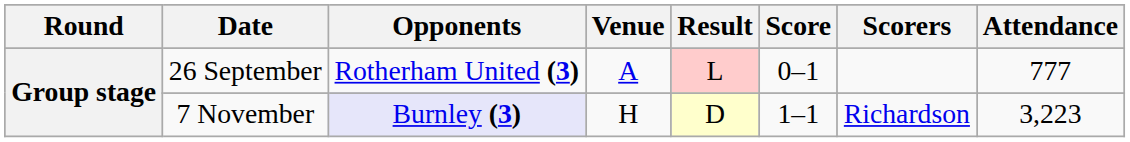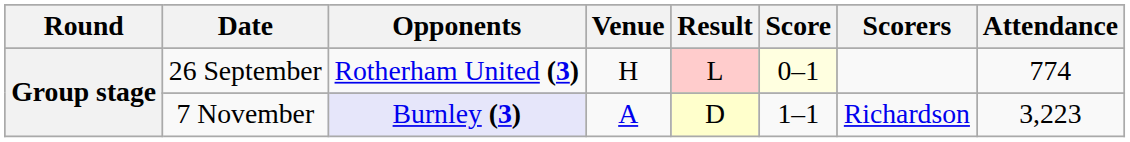26 September | Venue: A -> H
26 September | Score: no background -> lightyellow background
26 September | Attendance: 777 -> 774
7 November | Venue: H -> A
